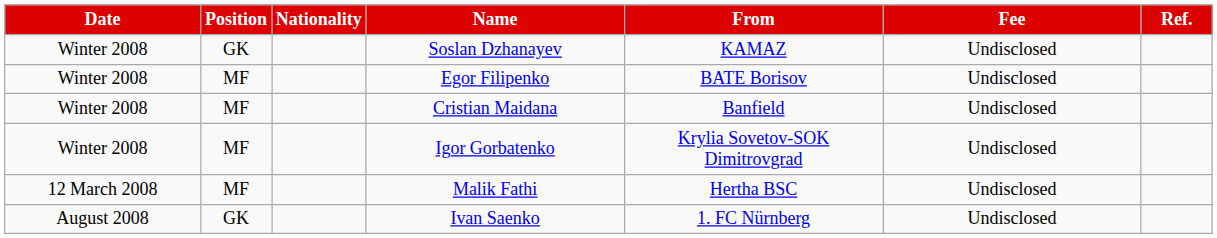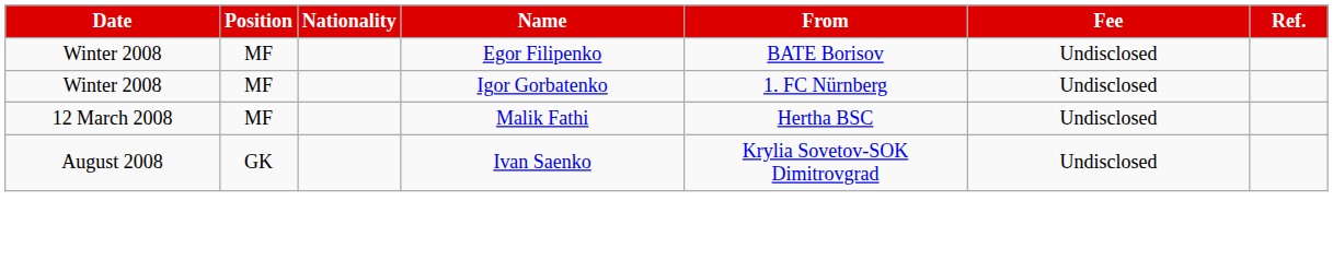- row: Winter 2008 | GK | Soslan Dzhanayev | KAMAZ | Undisclosed
- row: Winter 2008 | MF | Cristian Maidana | Banfield | Undisclosed
Igor Gorbatenko | From: Krylia Sovetov-SOK Dimitrovgrad -> 1. FC Nürnberg
Ivan Saenko | From: 1. FC Nürnberg -> Krylia Sovetov-SOK Dimitrovgrad
